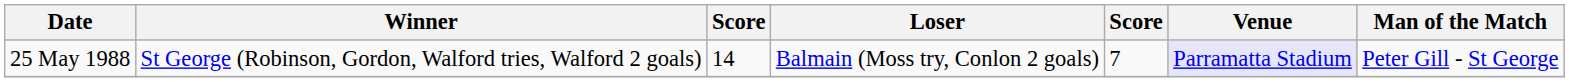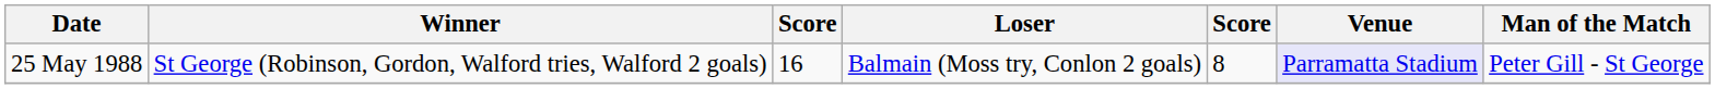25 May 1988 | column 3: 14 -> 16
25 May 1988 | column 5: 7 -> 8
